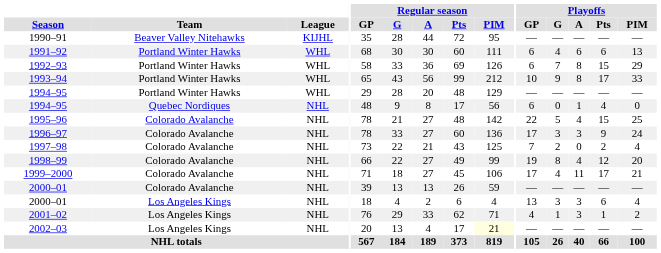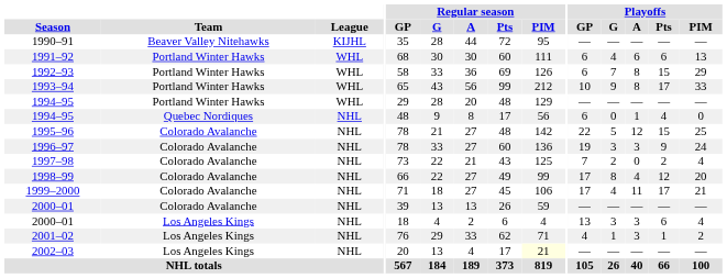1995–96 | Playoffs / A: 4 -> 12
1996–97 | Playoffs / GP: 17 -> 19
1998–99 | Playoffs / GP: 19 -> 17
